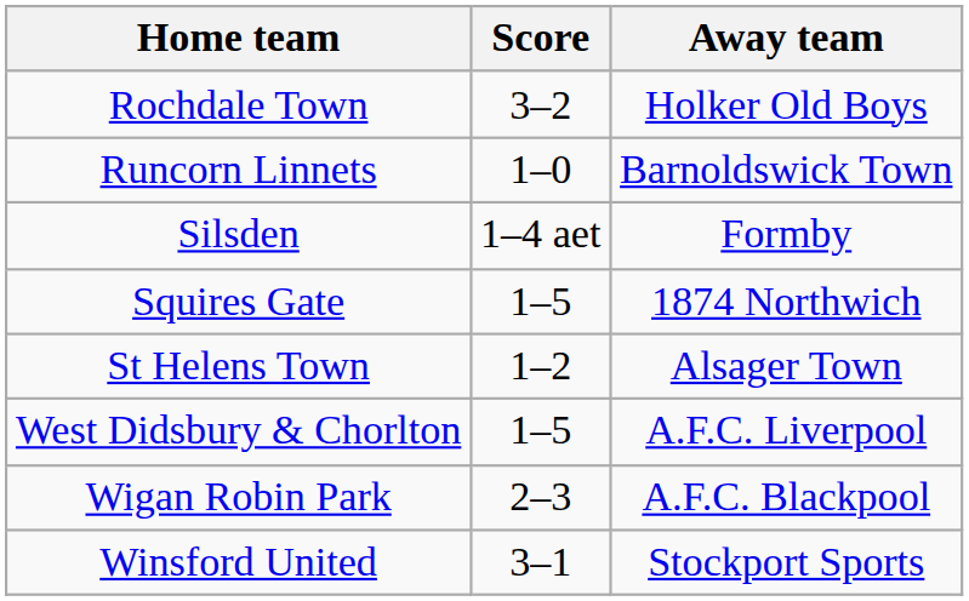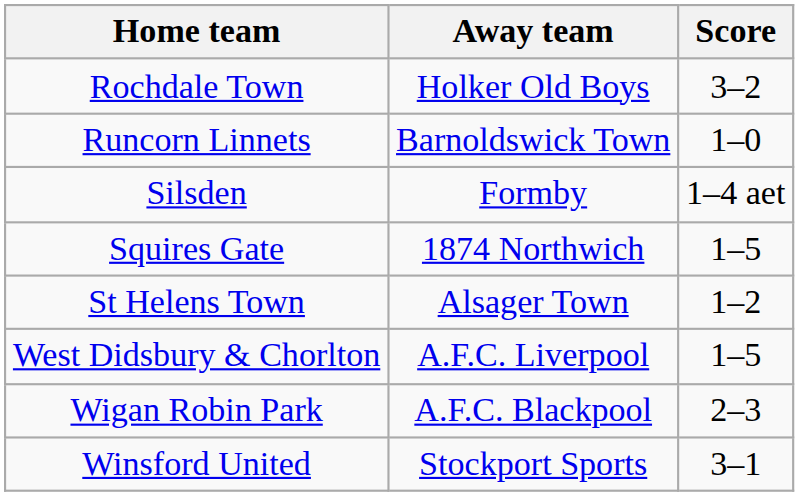columns swapped: Score <-> Away team
